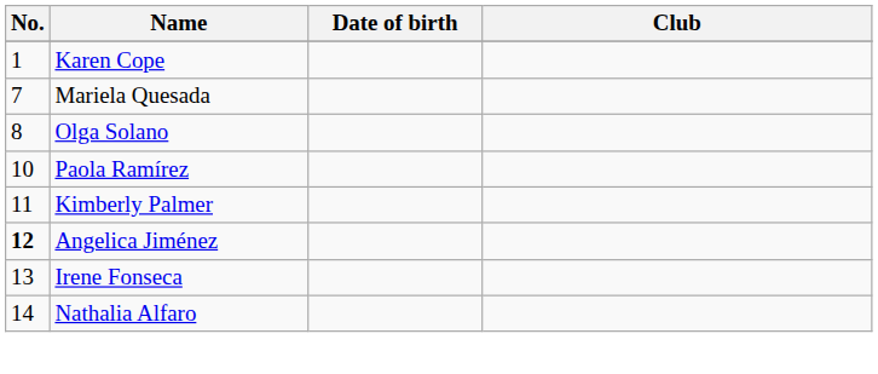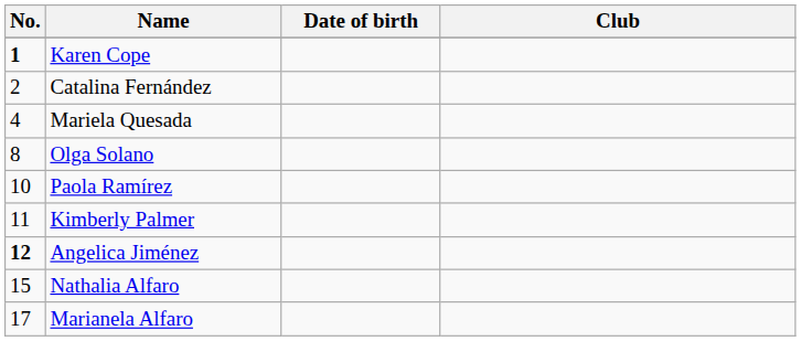Karen Cope | No.: normal -> bold
+ row: 2 | Catalina Fernández
Mariela Quesada | No.: 7 -> 4
- row: 13 | Irene Fonseca
Nathalia Alfaro | No.: 14 -> 15
+ row: 17 | Marianela Alfaro
